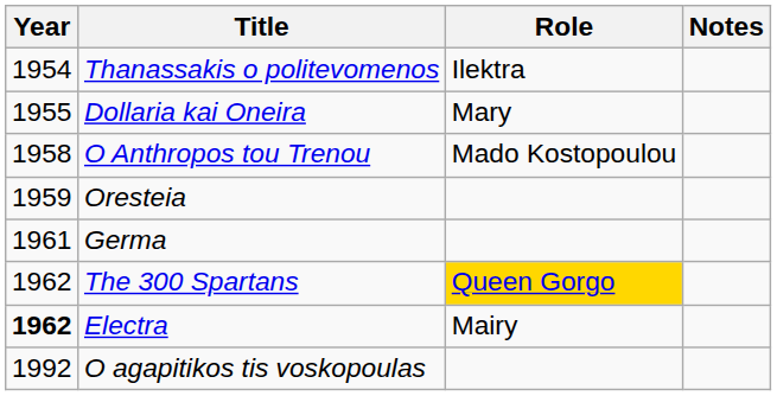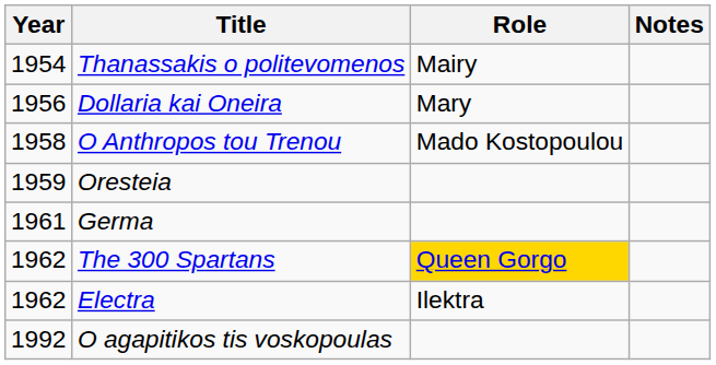Thanassakis o politevomenos | Role: Ilektra -> Mairy
Dollaria kai Oneira | Year: 1955 -> 1956
Electra | Year: bold -> normal
Electra | Role: Mairy -> Ilektra
